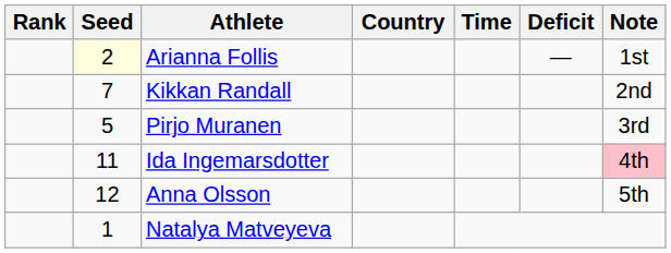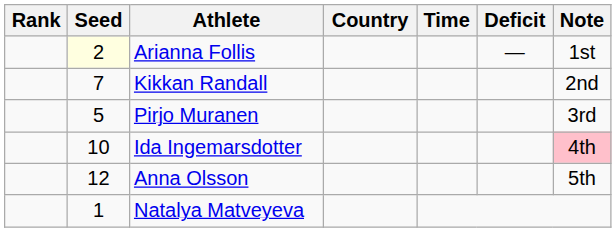Ida Ingemarsdotter | Seed: 11 -> 10
